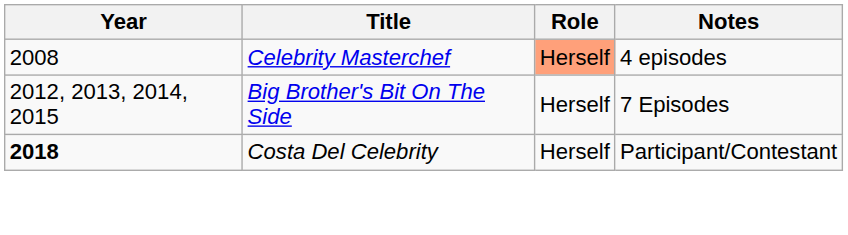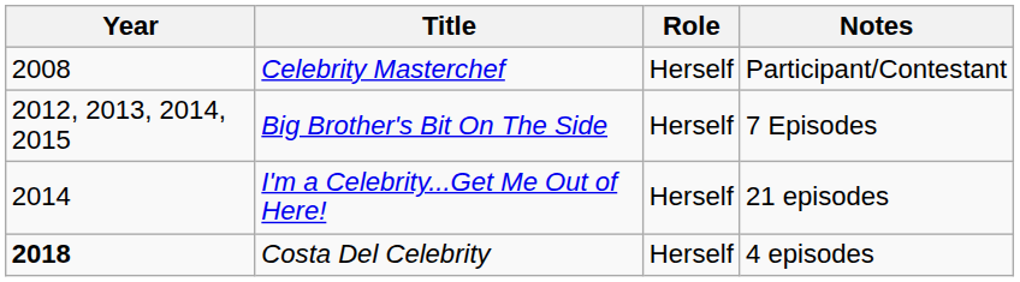Celebrity Masterchef | Role: lightsalmon background -> no background
Celebrity Masterchef | Notes: 4 episodes -> Participant/Contestant
+ row: 2014 | I'm a Celebrity...Get Me Out of Here! | Herself | 21 episodes
Costa Del Celebrity | Notes: Participant/Contestant -> 4 episodes
